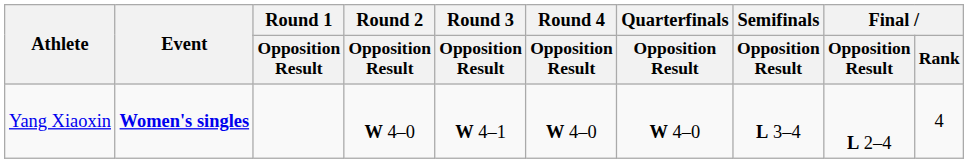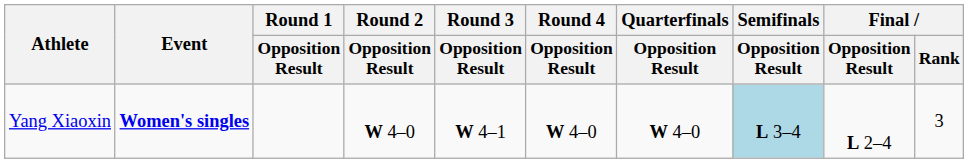Yang Xiaoxin | Semifinals / Opposition Result: no background -> lightblue background
Yang Xiaoxin | Final / Rank: 4 -> 3
